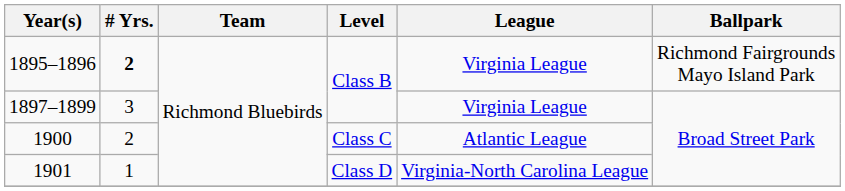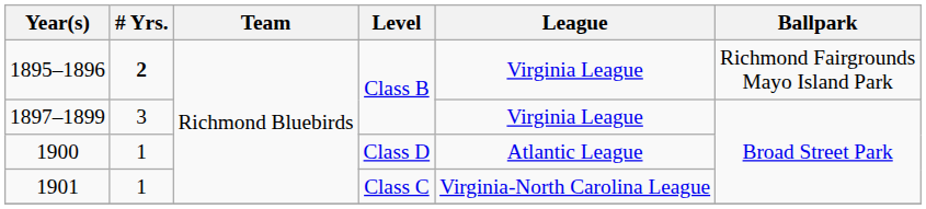1900 | # Yrs.: 2 -> 1
1900 | Level: Class C -> Class D
1901 | Level: Class D -> Class C
